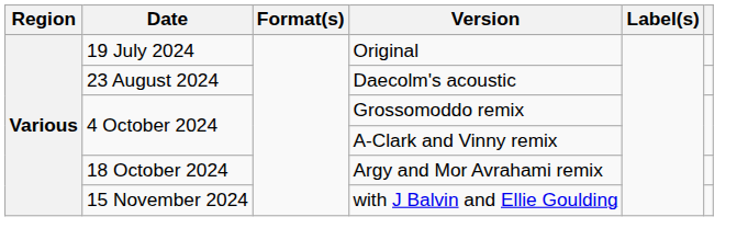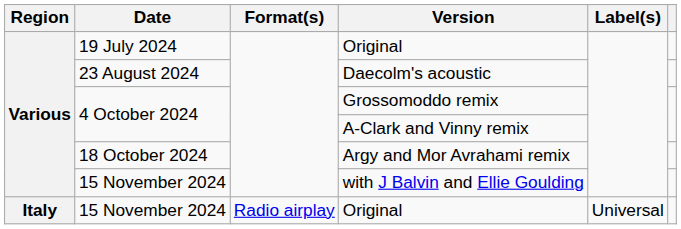+ row: Italy | 15 November 2024 | Radio airplay | Original | Universal
